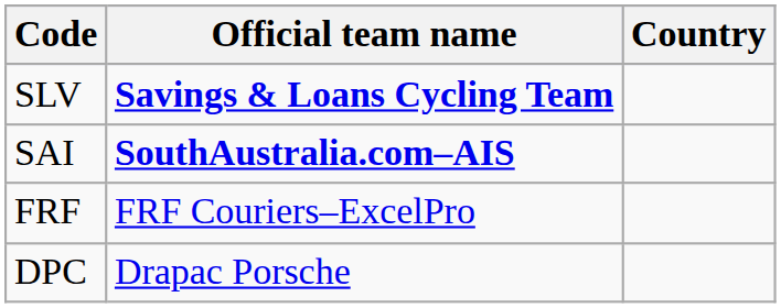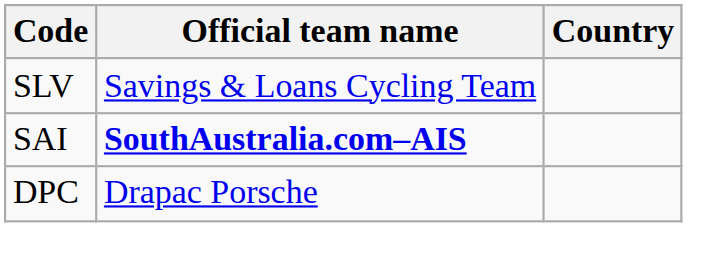SLV | Official team name: bold -> normal
- row: FRF | FRF Couriers–ExcelPro
